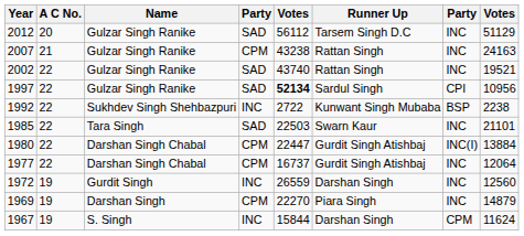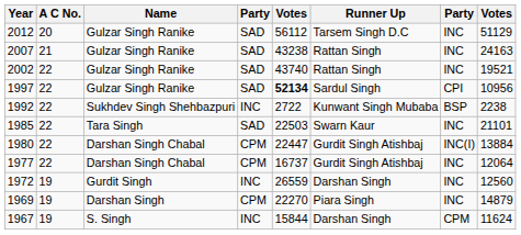2007 | column 4: CPM -> SAD
